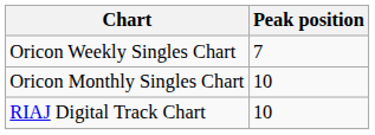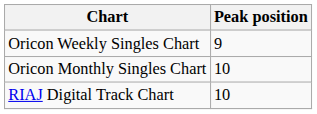Oricon Weekly Singles Chart | Peak position: 7 -> 9
